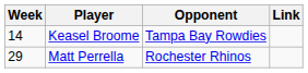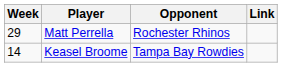rows swapped: Keasel Broome <-> Matt Perrella
